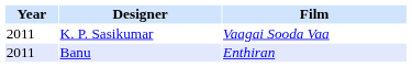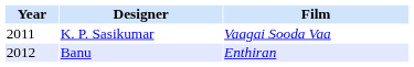Banu | Year: 2011 -> 2012
